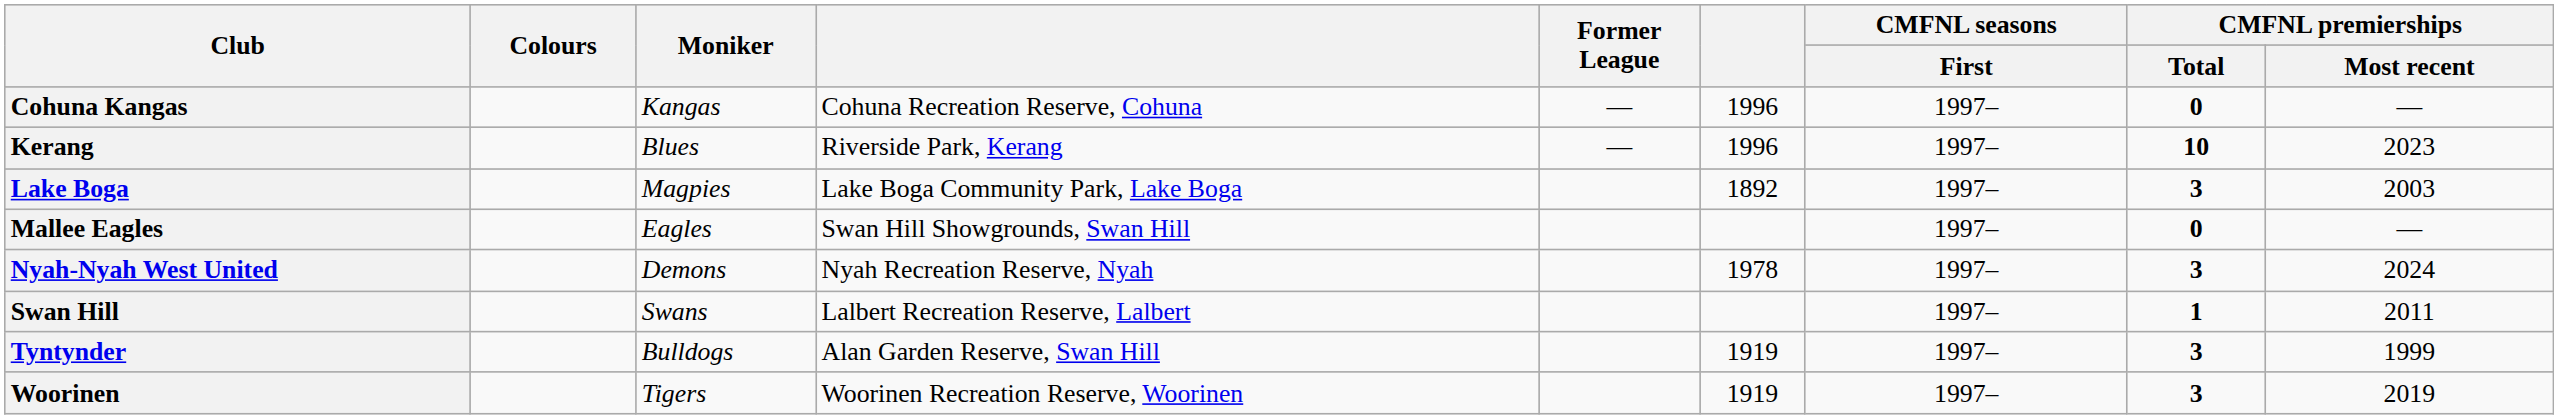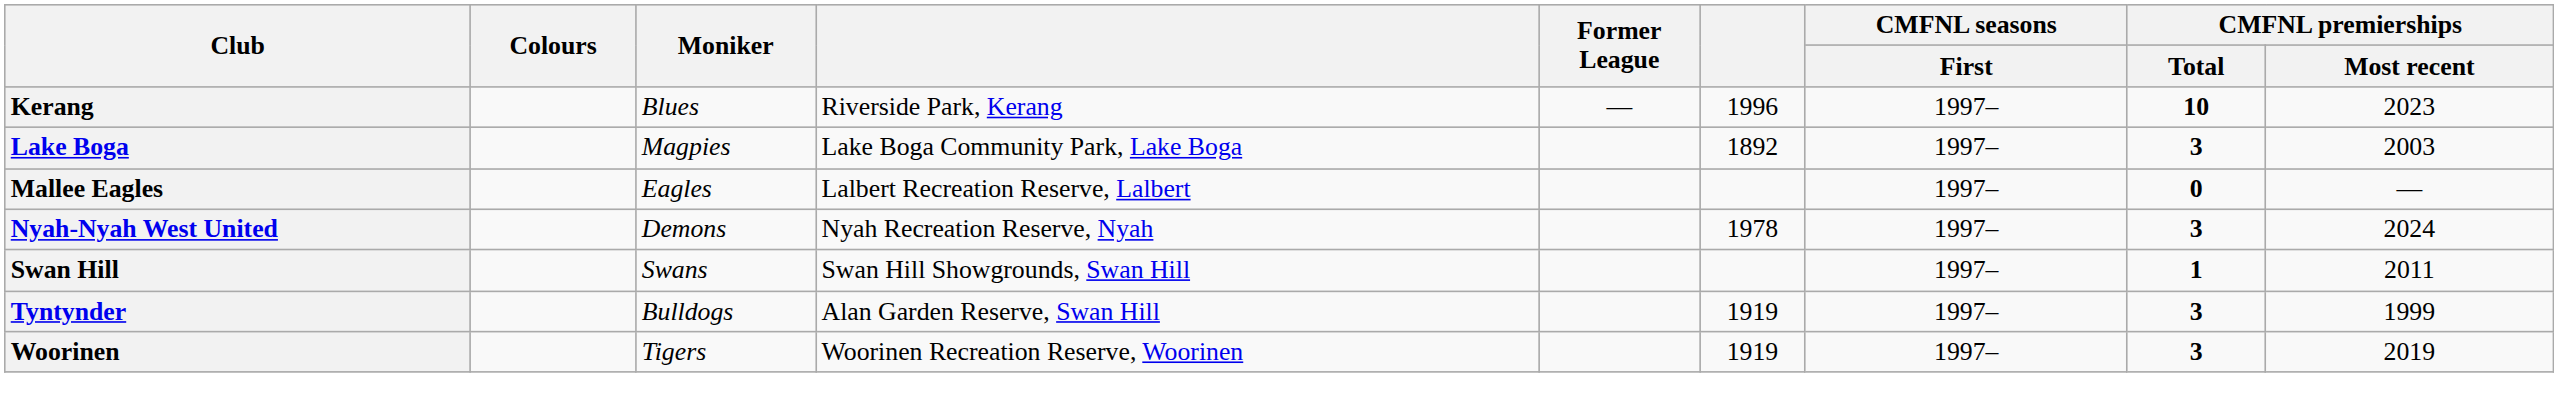- row: Cohuna Kangas | Kangas | Cohuna Recreation Reserve, Cohuna | — | 1996 | 1997– | 0 | —
Mallee Eagles | column 4: Swan Hill Showgrounds, Swan Hill -> Lalbert Recreation Reserve, Lalbert
Swan Hill | column 4: Lalbert Recreation Reserve, Lalbert -> Swan Hill Showgrounds, Swan Hill
